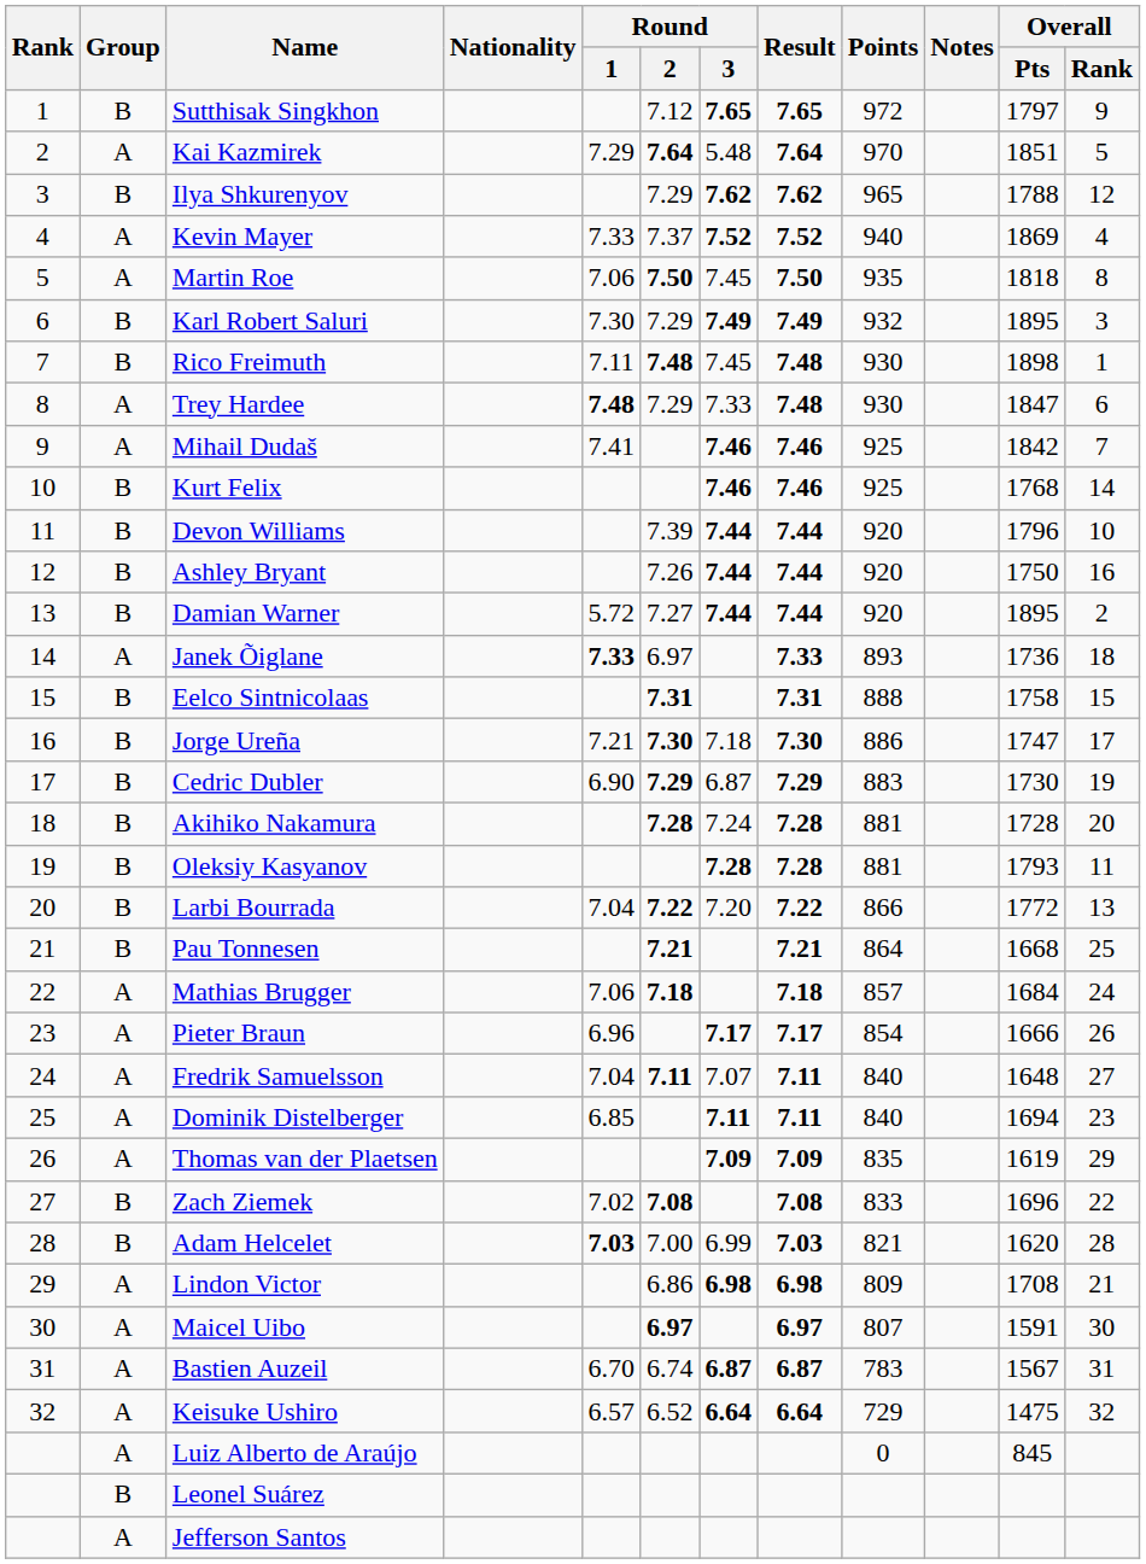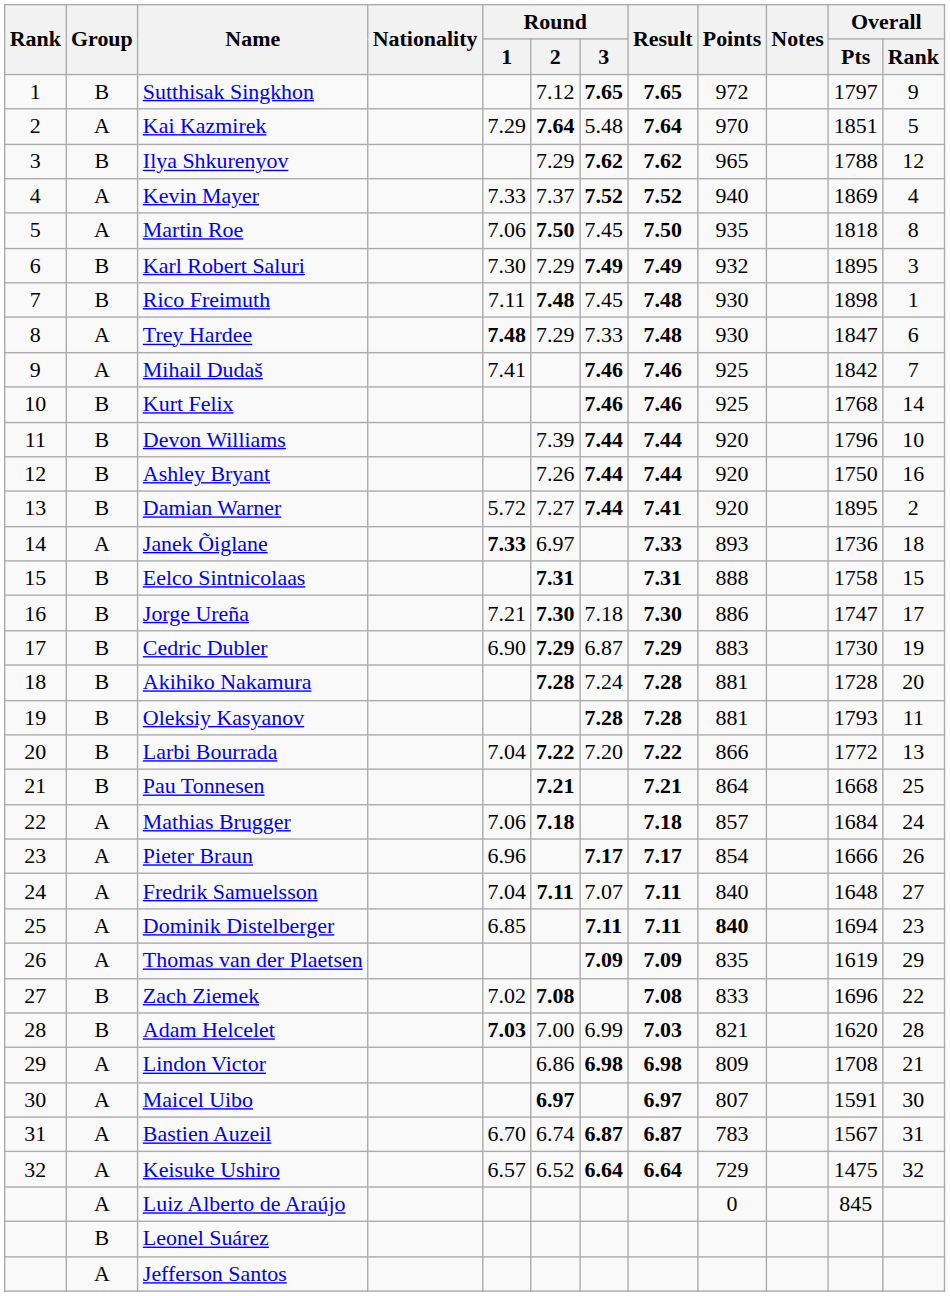Damian Warner | Result: 7.44 -> 7.41
Dominik Distelberger | Points: normal -> bold
